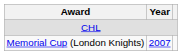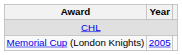Memorial Cup (London Knights) | Year: 2007 -> 2005
